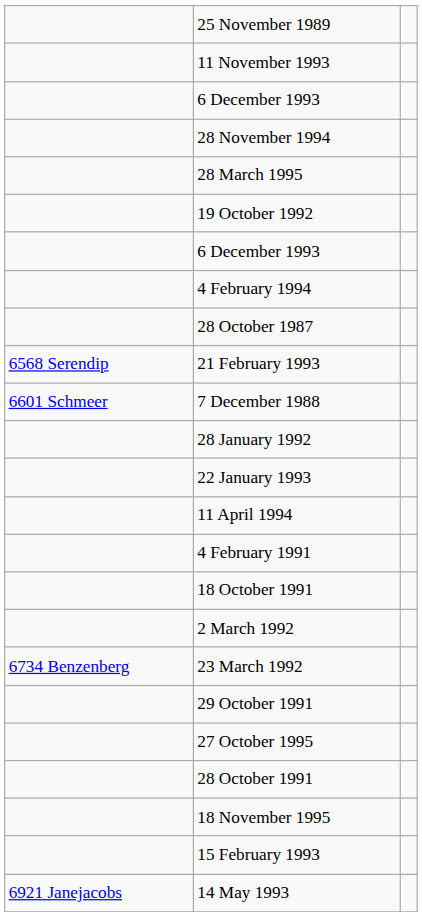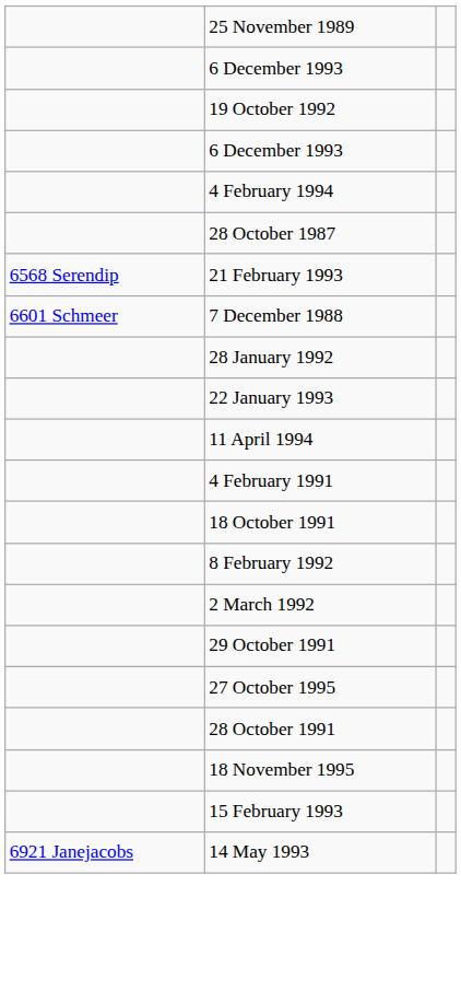- row: 11 November 1993
- row: 28 November 1994
- row: 28 March 1995
+ row: 8 February 1992
- row: 6734 Benzenberg | 23 March 1992
